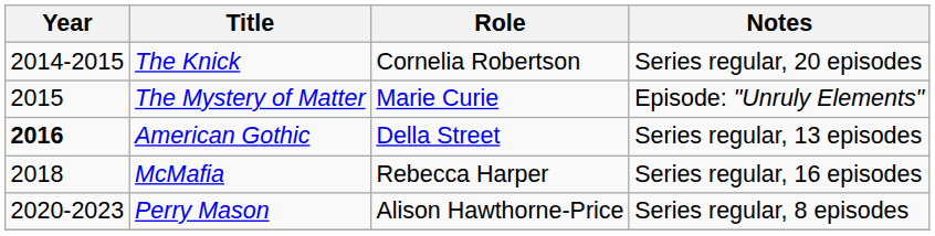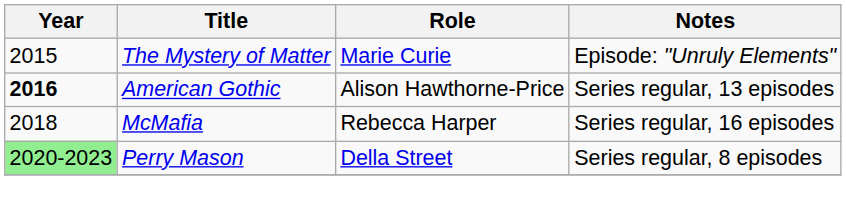- row: 2014-2015 | The Knick | Cornelia Robertson | Series regular, 20 episodes
American Gothic | Role: Della Street -> Alison Hawthorne-Price
Perry Mason | Year: no background -> lightgreen background
Perry Mason | Role: Alison Hawthorne-Price -> Della Street
